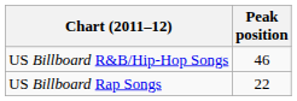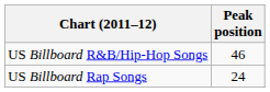US Billboard Rap Songs | Peak position: 22 -> 24
